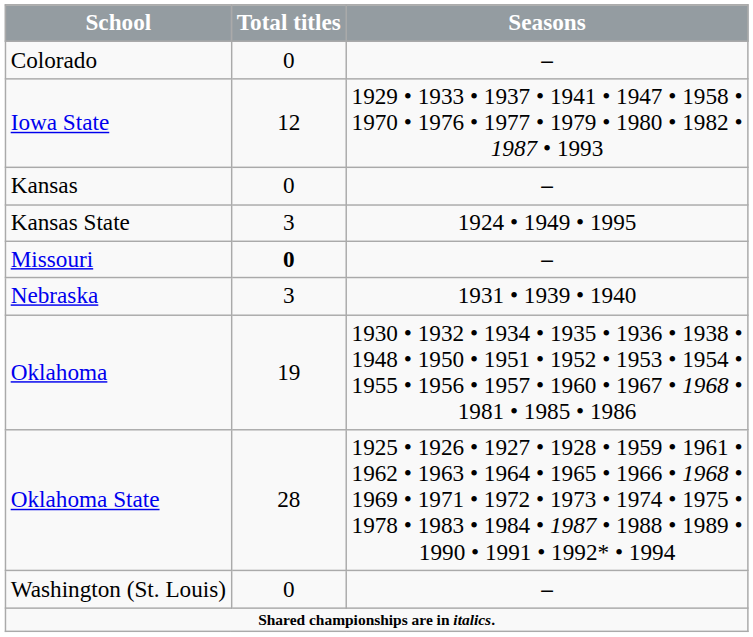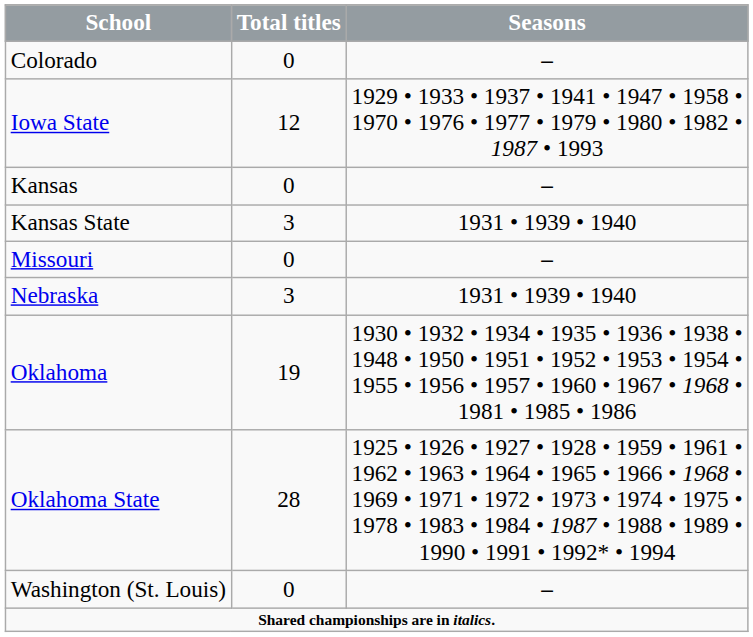Kansas State | Seasons: 1924 • 1949 • 1995 -> 1931 • 1939 • 1940
Missouri | Total titles: bold -> normal
